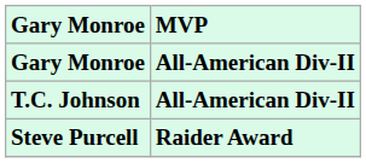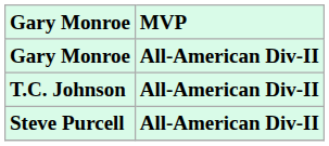Steve Purcell | MVP: Raider Award -> All-American Div-II
